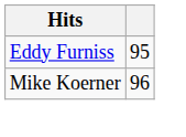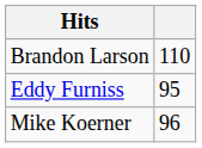+ row: Brandon Larson | 110
